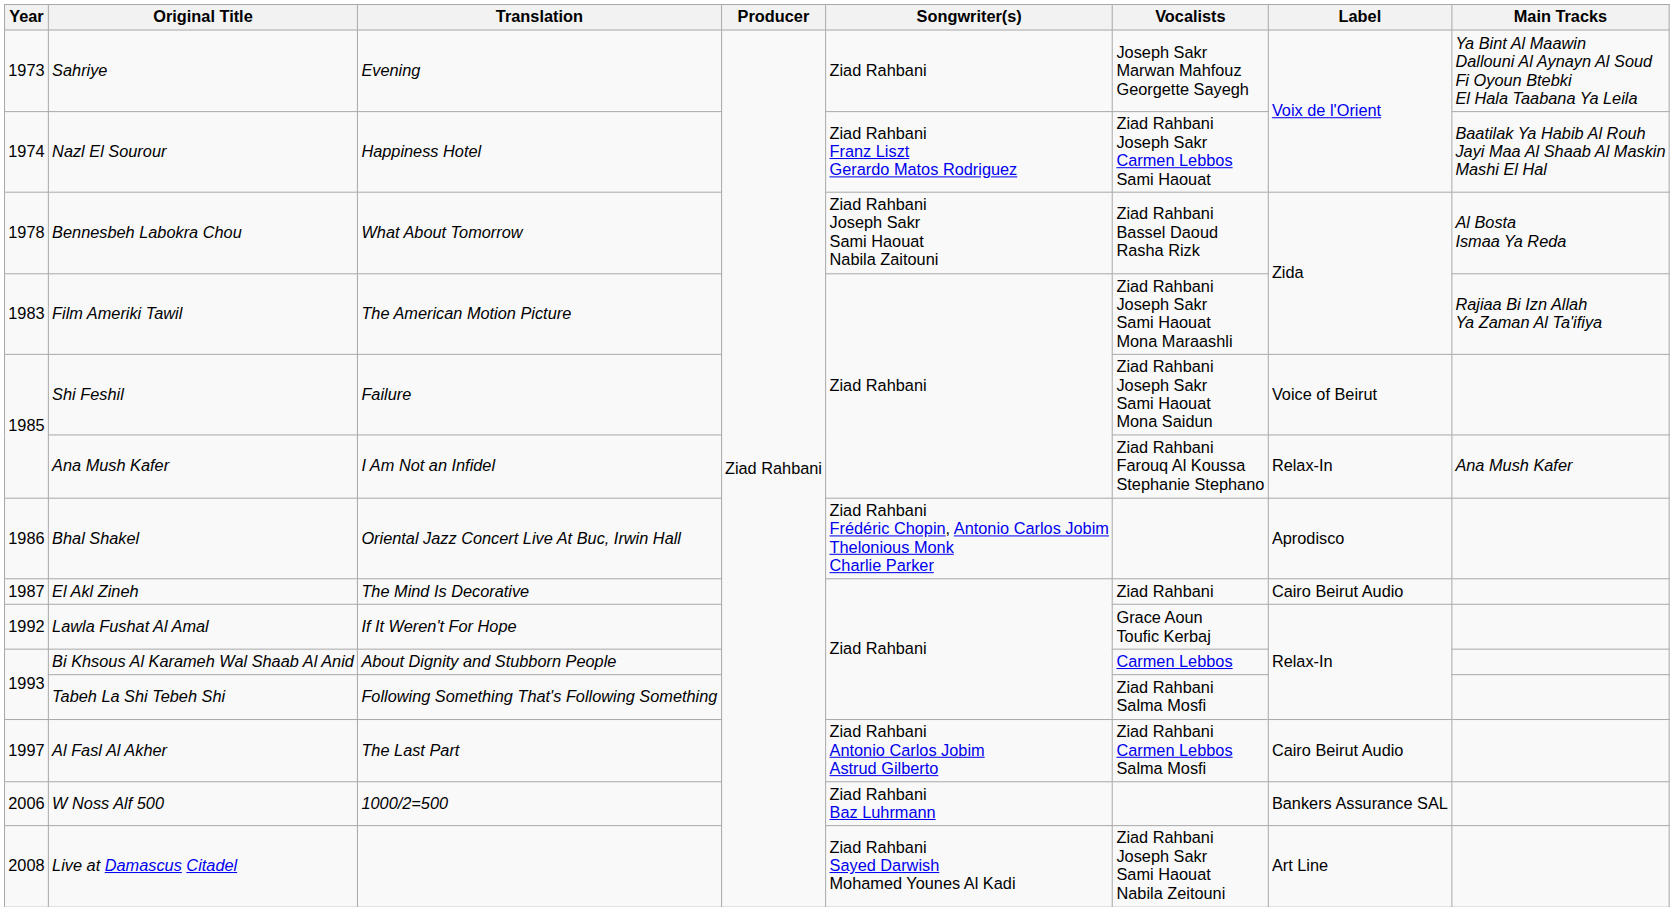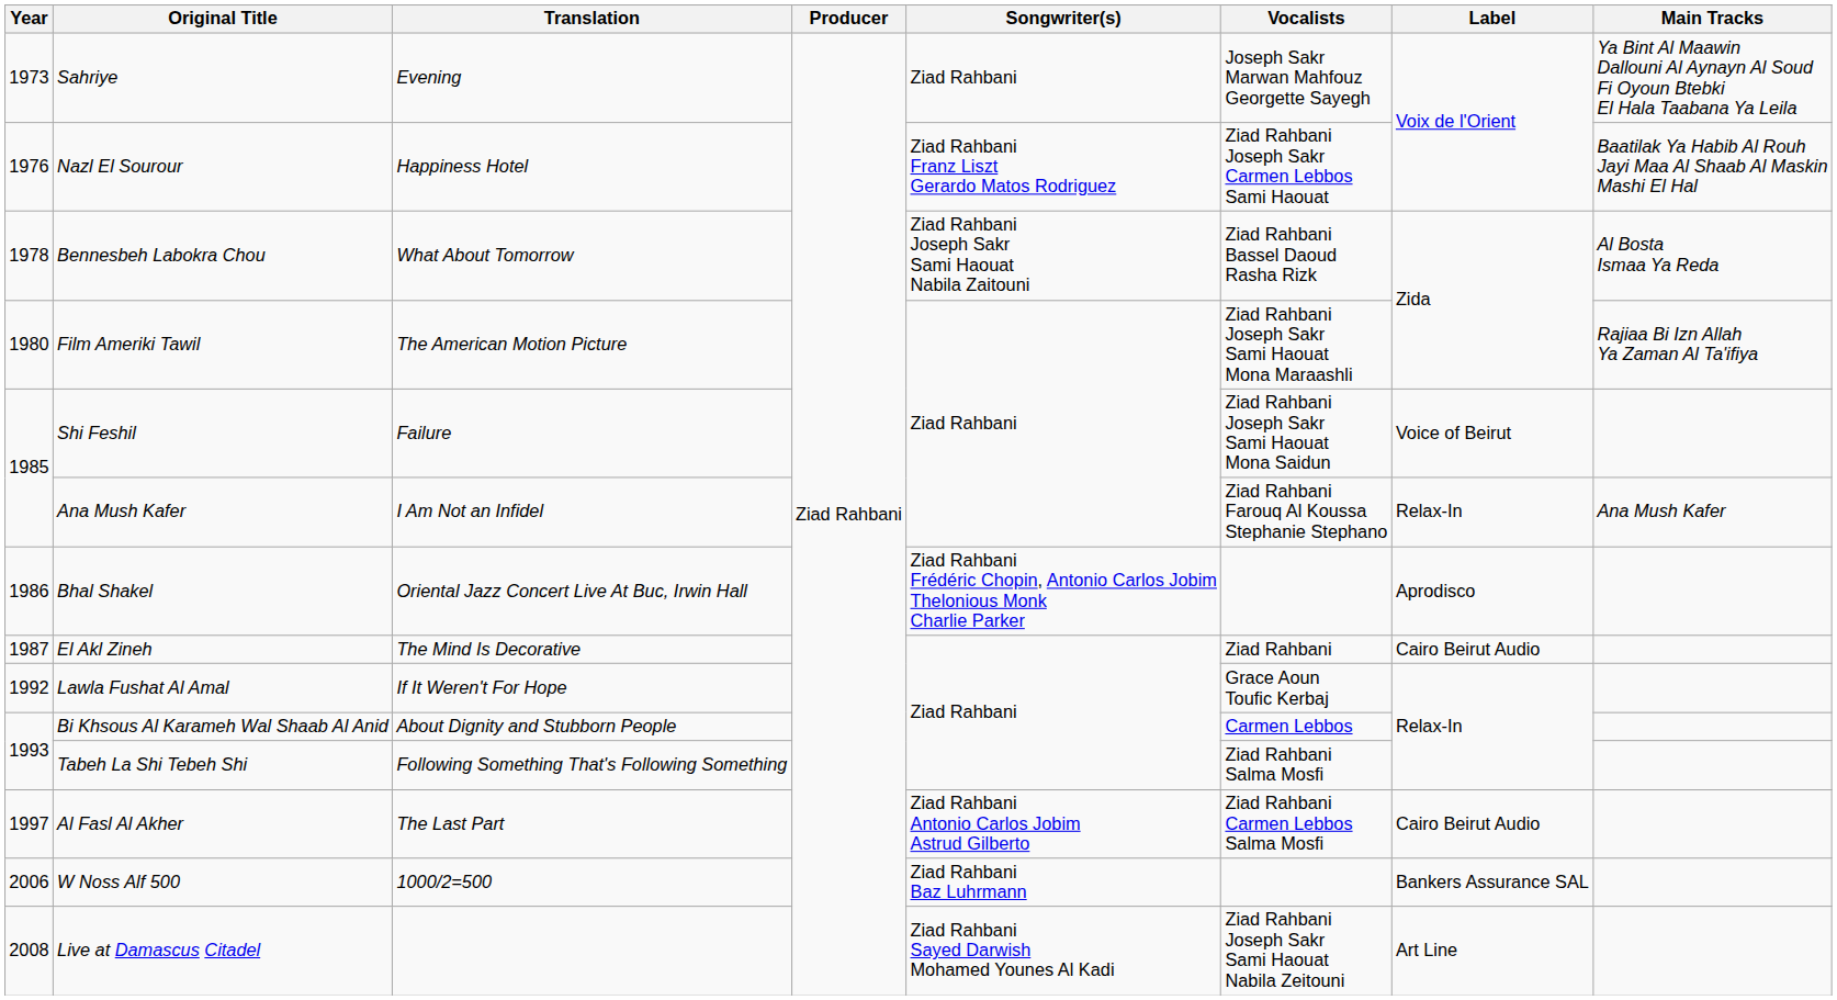Nazl El Sourour | Year: 1974 -> 1976
Film Ameriki Tawil | Year: 1983 -> 1980
